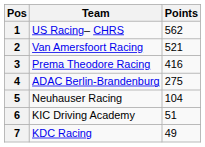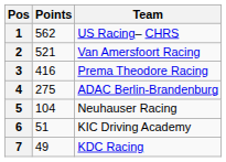columns swapped: Team <-> Points
